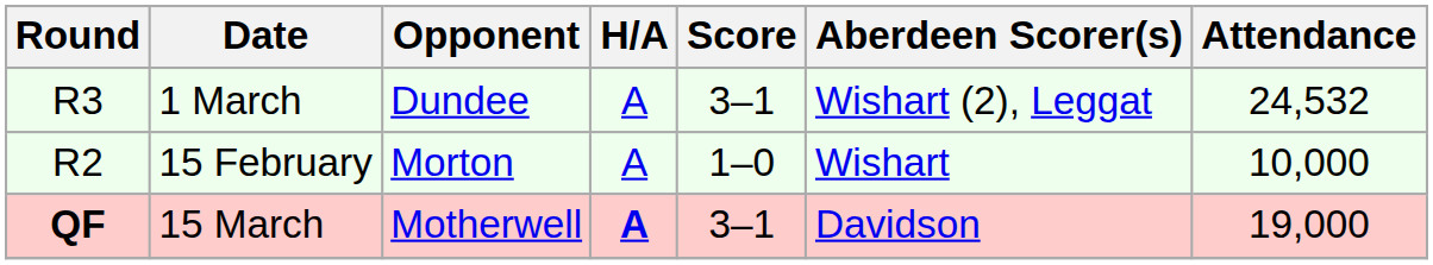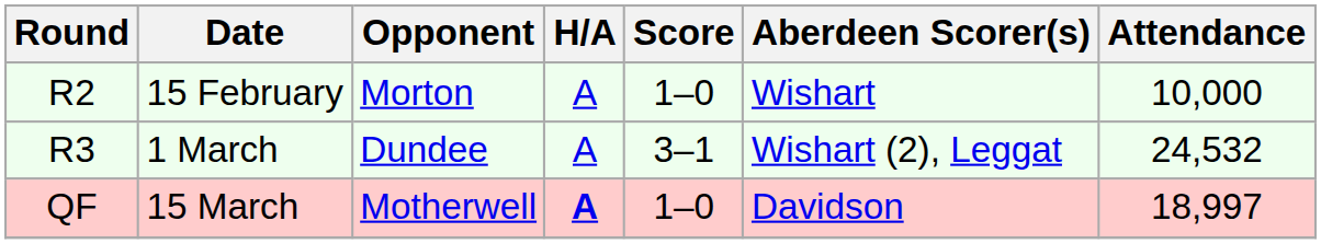rows swapped: 15 February <-> 1 March
15 March | Round: bold -> normal
15 March | Score: 3–1 -> 1–0
15 March | Attendance: 19,000 -> 18,997
